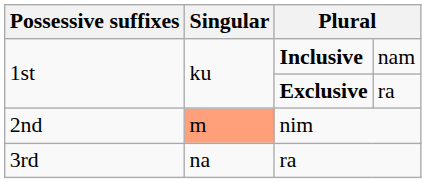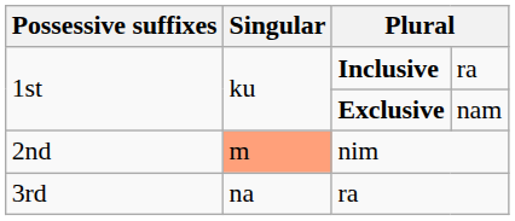Inclusive | column 4: nam -> ra
Exclusive | column 4: ra -> nam
